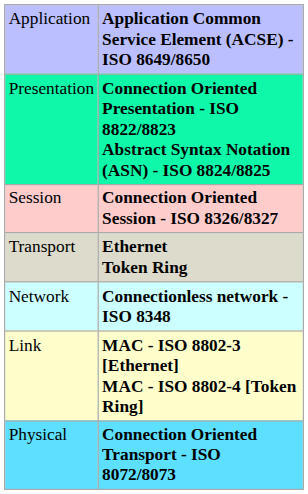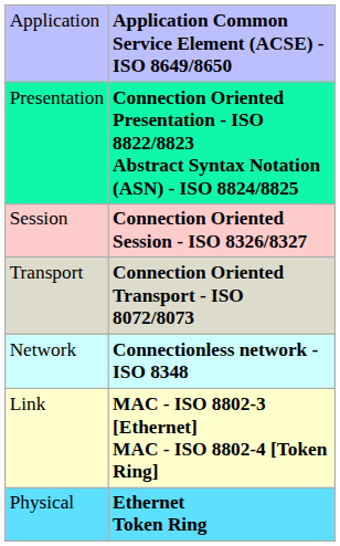Transport | column 2: Ethernet Token Ring -> Connection Oriented Transport - ISO 8072/8073
Physical | column 2: Connection Oriented Transport - ISO 8072/8073 -> Ethernet Token Ring
